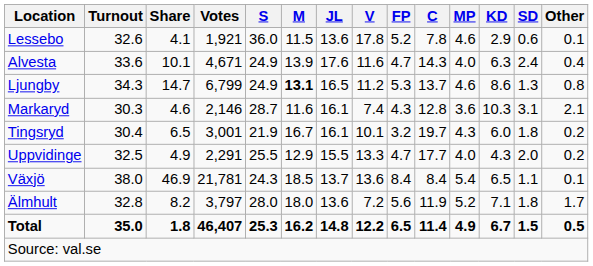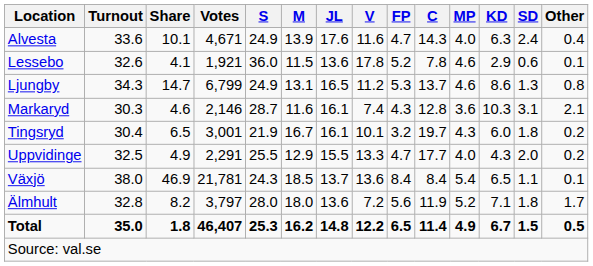rows swapped: Alvesta <-> Lessebo
Ljungby | M: bold -> normal
